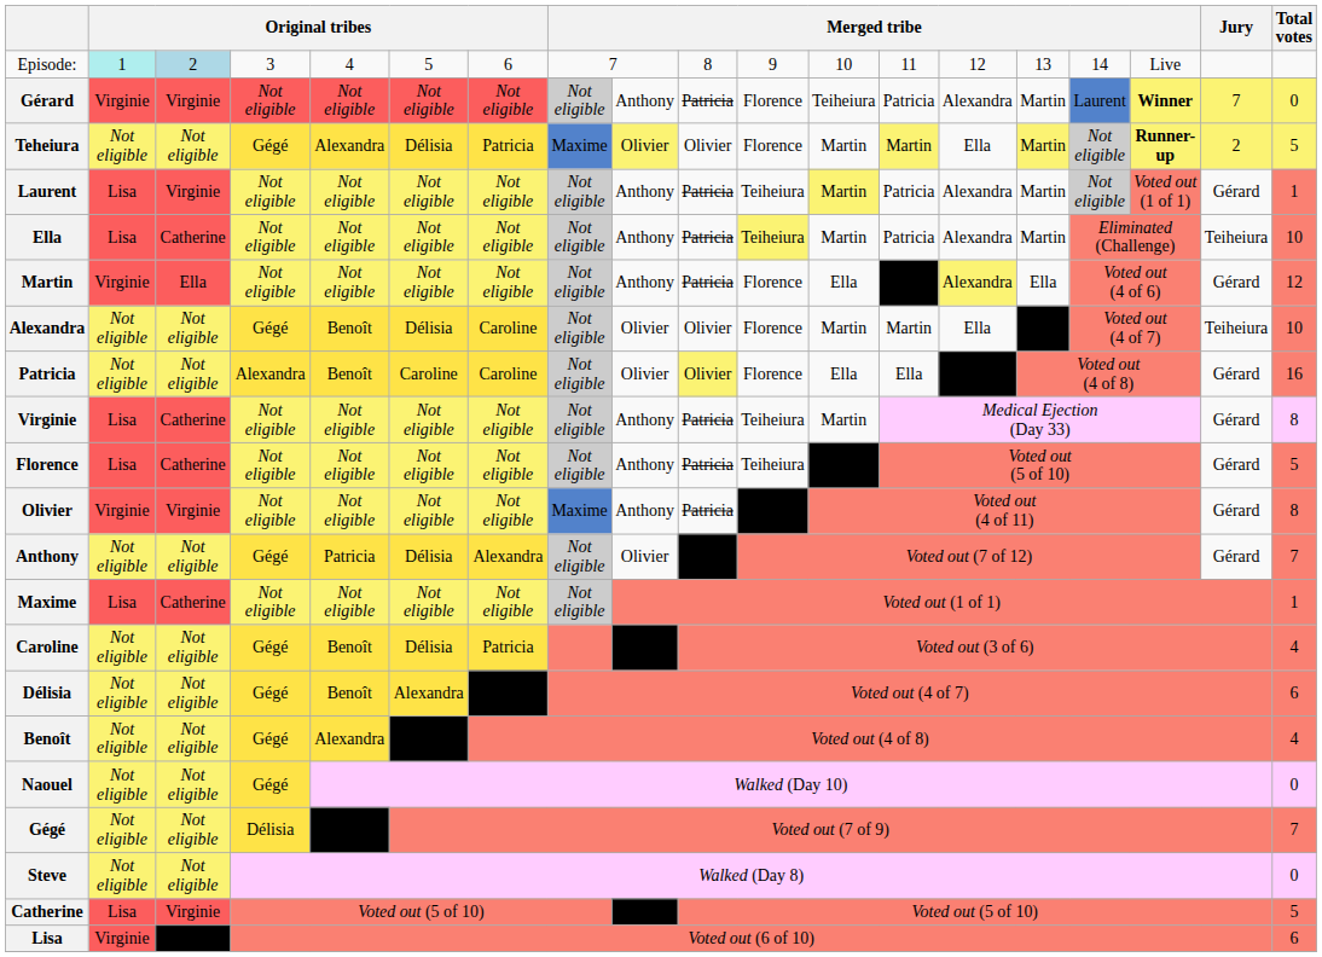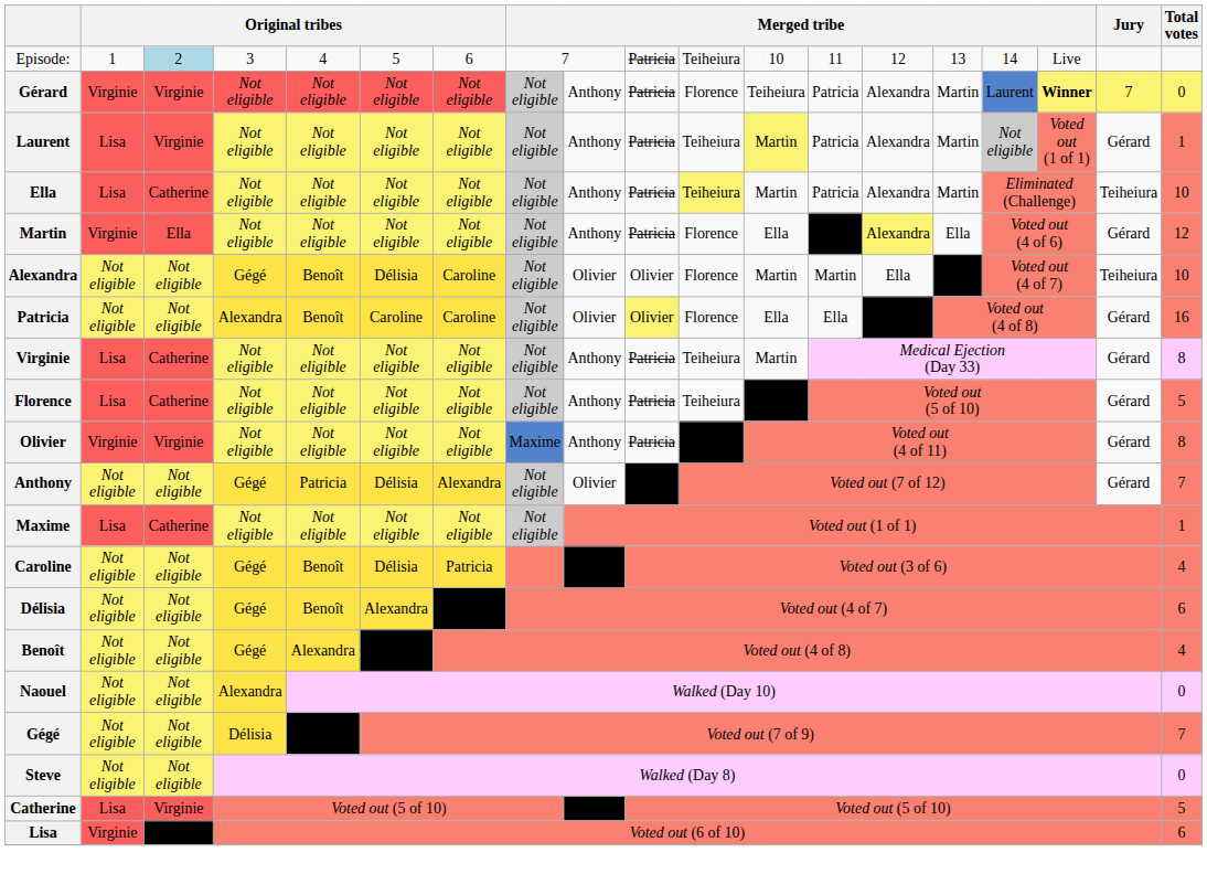Episode: | column 2: paleturquoise background -> no background
Episode: | column 10: 8 -> Patricia
Episode: | column 11: 9 -> Teiheiura
- row: Teheiura | Not eligible | Not eligible | Gégé | Alexandra | Délisia | Patricia | Maxime | Olivier | Olivier | Florence | Martin | Martin | Ella | Martin | Not eligible | Runner-up | 2 | 5
Naouel | column 4: Gégé -> Alexandra
